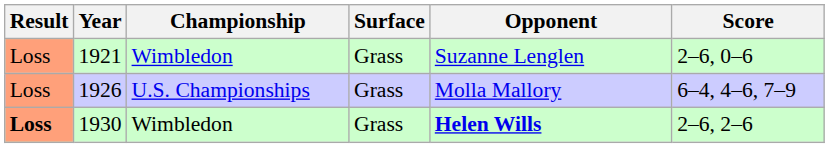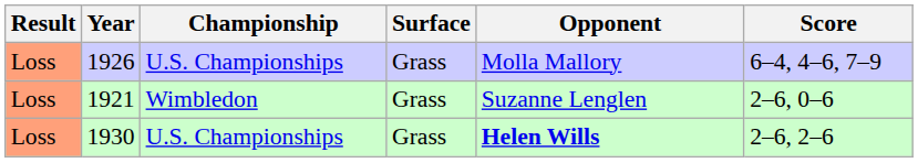rows swapped: 1921 <-> 1926
1930 | Result: bold -> normal
1930 | Championship: Wimbledon -> U.S. Championships
